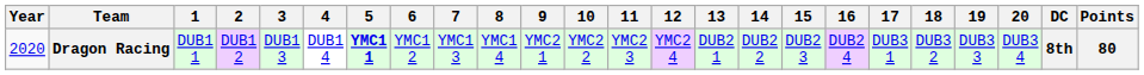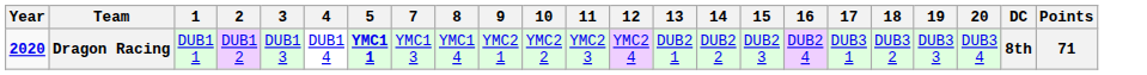- column: 6 | YMC1 2
Dragon Racing | Year: normal -> bold
Dragon Racing | Points: 80 -> 71
